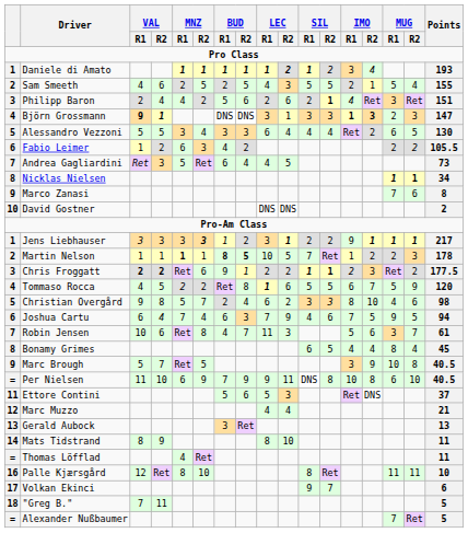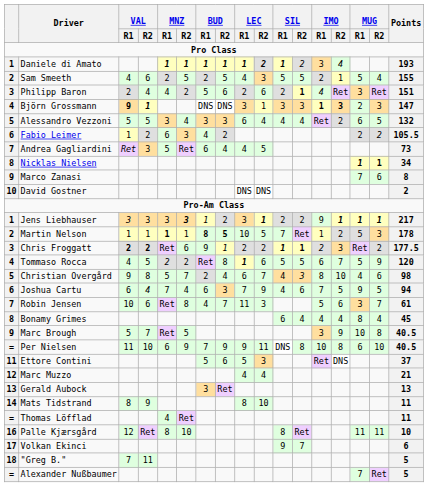Alessandro Vezzoni | Points: 130 -> 132
Martin Nelson | MUG / R1: 2 -> 5
Christian Overgård | LEC / R2: 2 -> 7
Christian Overgård | SIL / R1: 3 -> 4
Bonamy Grimes | SIL / R2: 5 -> 4
